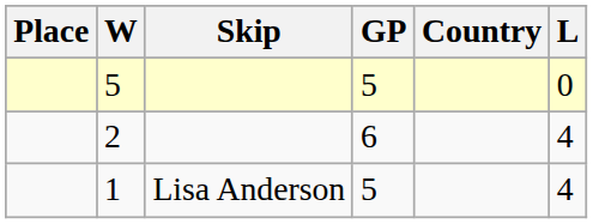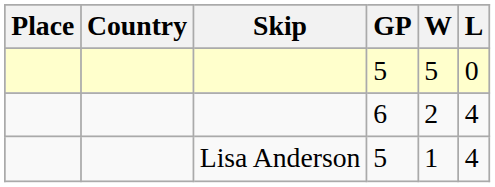columns swapped: Country <-> W
